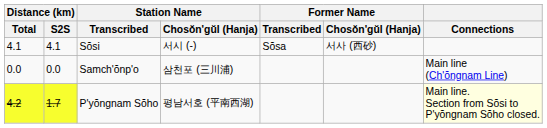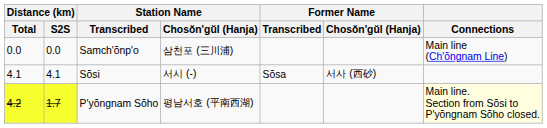rows swapped: Samch'ŏnp'o <-> Sŏsi
